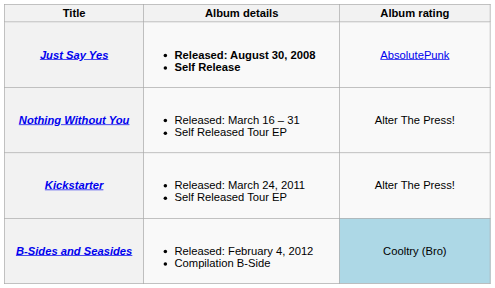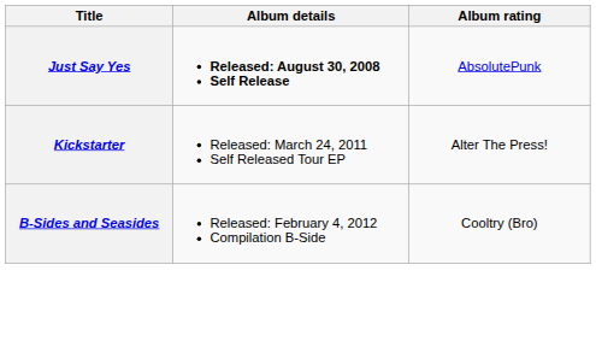- row: Nothing Without You | Released: March 16 – 31 Self Released Tour EP | Alter The Press!
B-Sides and Seasides | Album rating: lightblue background -> no background
